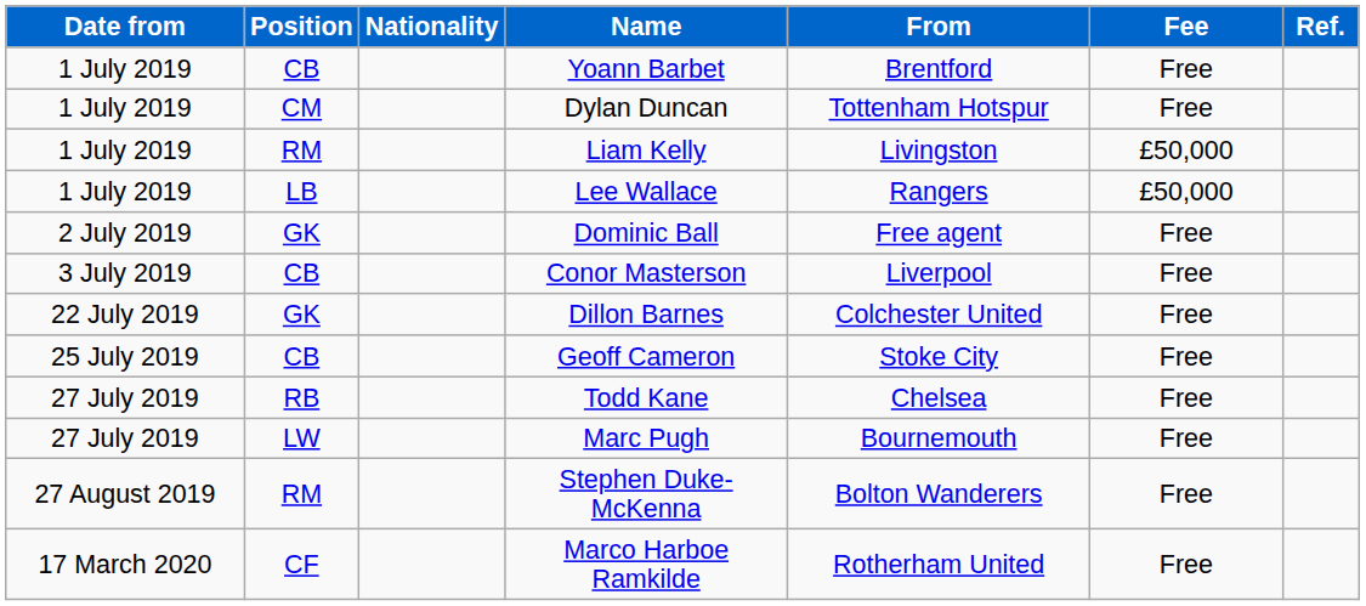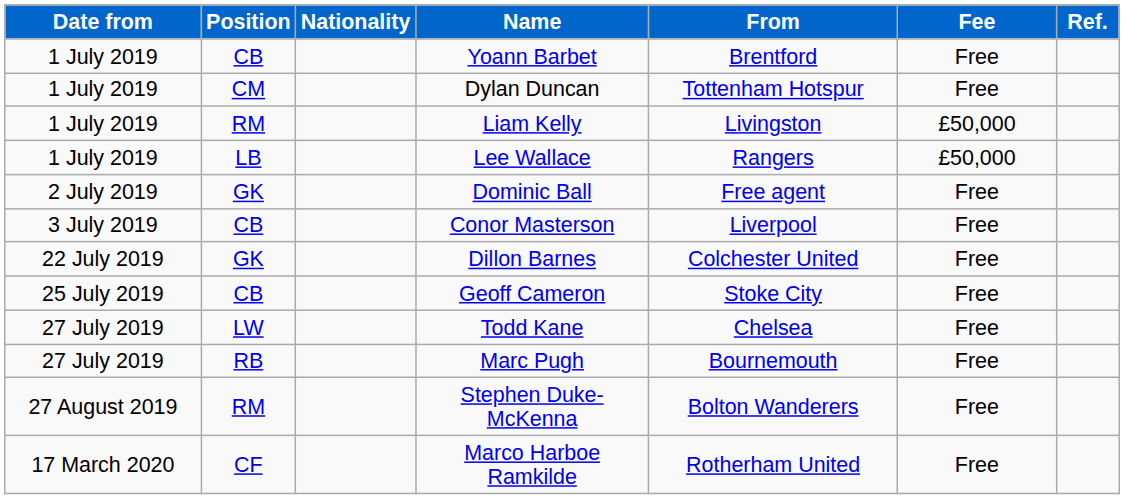Todd Kane | Position: RB -> LW
Marc Pugh | Position: LW -> RB
